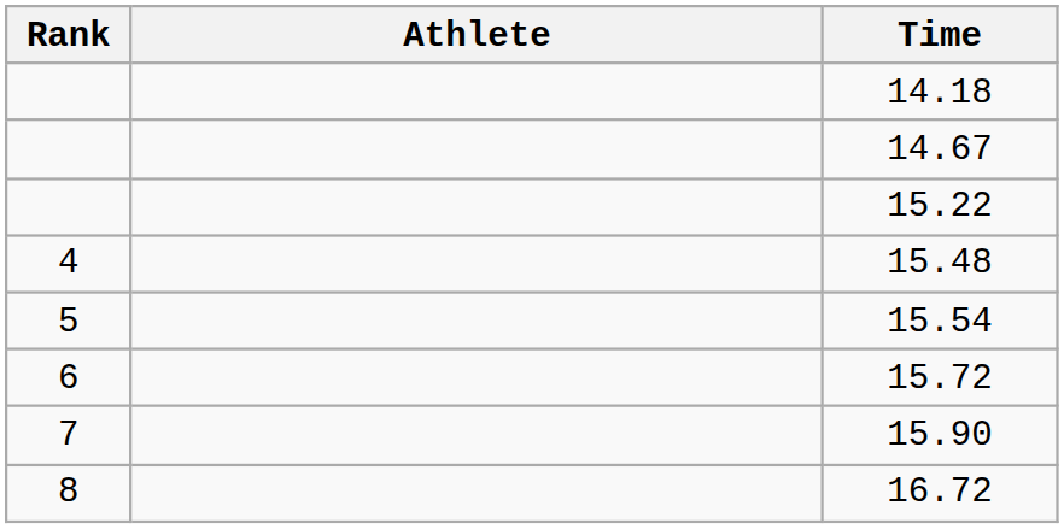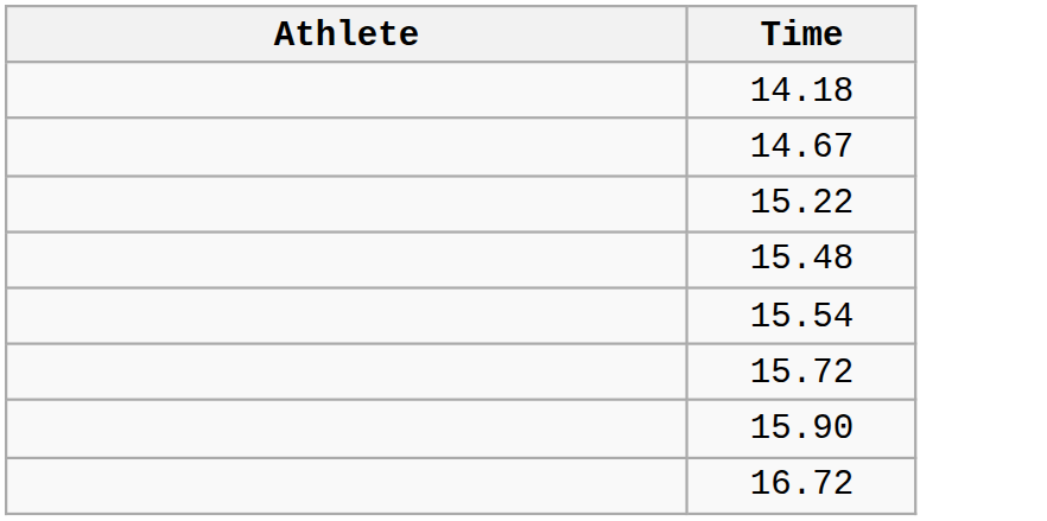- column: Rank | 4 | 5 | 6 | 7 | 8
